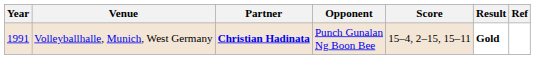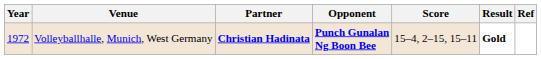Volleyballhalle, Munich, West Germany | Year: 1991 -> 1972
Volleyballhalle, Munich, West Germany | Opponent: normal -> bold
